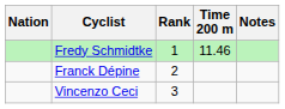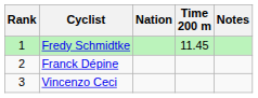columns swapped: Rank <-> Nation
Fredy Schmidtke | Time 200 m: 11.46 -> 11.45
